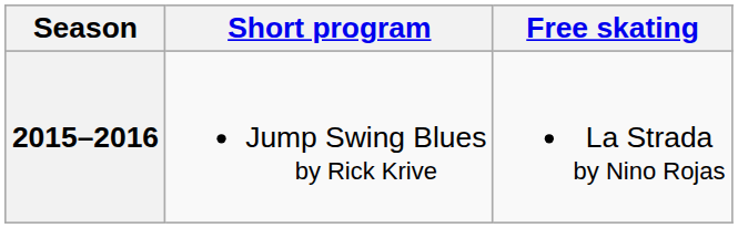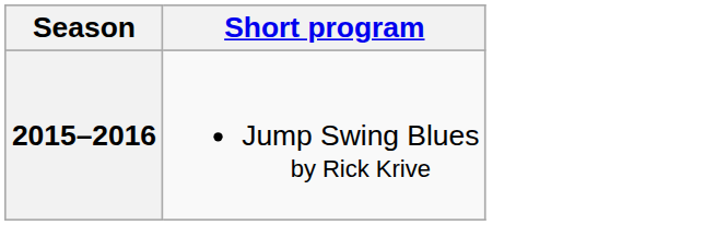- column: Free skating | La Strada by Nino Rojas
